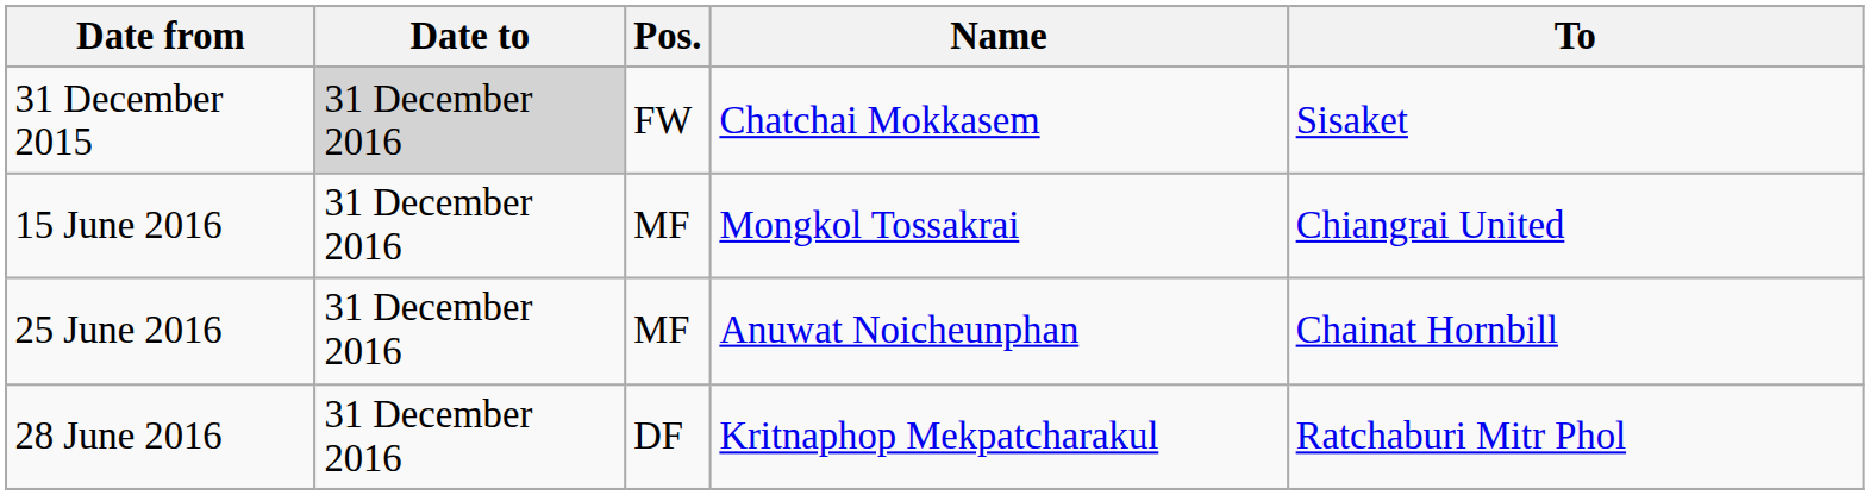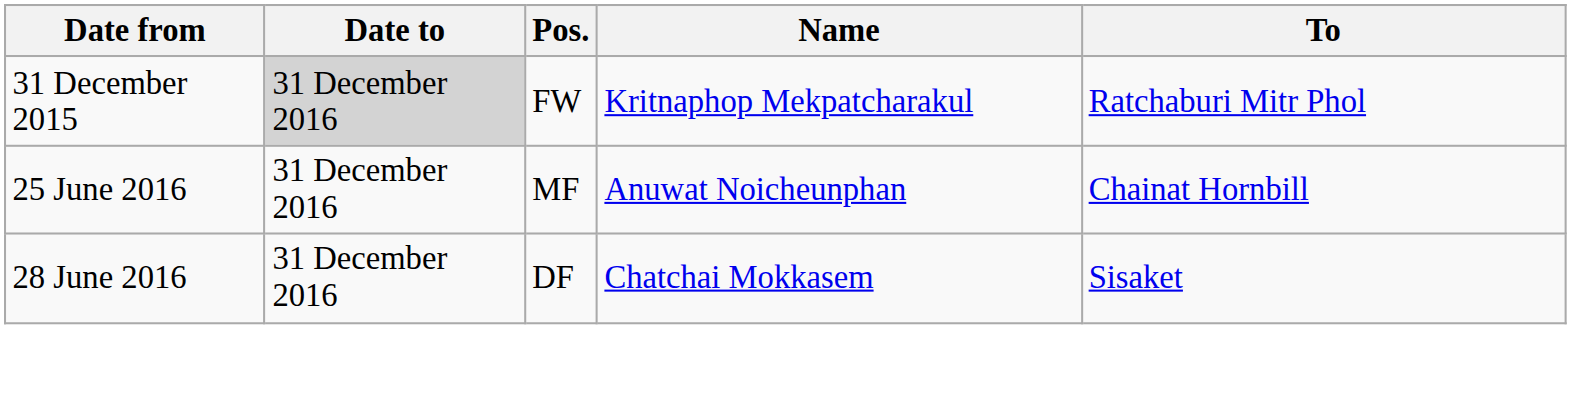31 December 2015 | Name: Chatchai Mokkasem -> Kritnaphop Mekpatcharakul
31 December 2015 | To: Sisaket -> Ratchaburi Mitr Phol
- row: 15 June 2016 | 31 December 2016 | MF | Mongkol Tossakrai | Chiangrai United
28 June 2016 | Name: Kritnaphop Mekpatcharakul -> Chatchai Mokkasem
28 June 2016 | To: Ratchaburi Mitr Phol -> Sisaket
